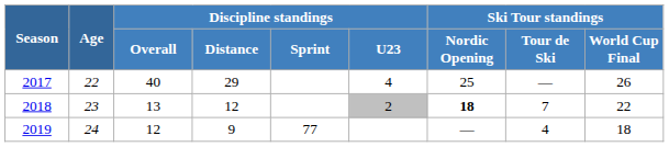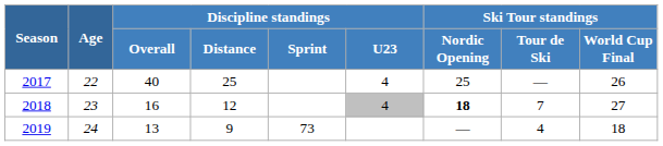2017 | Discipline standings / Distance: 29 -> 25
2018 | Discipline standings / Overall: 13 -> 16
2018 | Discipline standings / U23: 2 -> 4
2018 | Ski Tour standings / World Cup Final: 22 -> 27
2019 | Discipline standings / Overall: 12 -> 13
2019 | Discipline standings / Sprint: 77 -> 73
